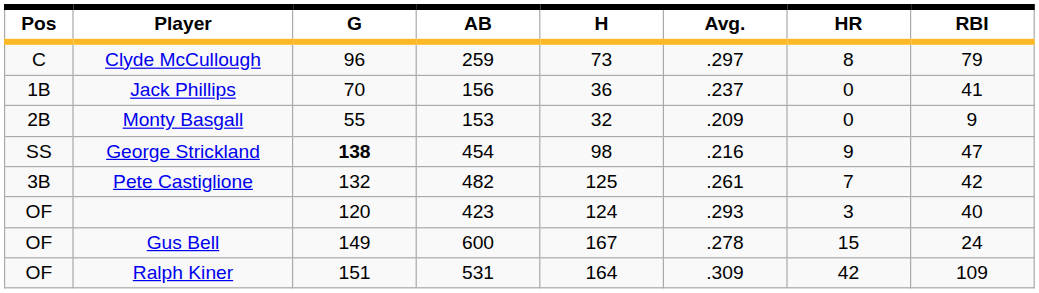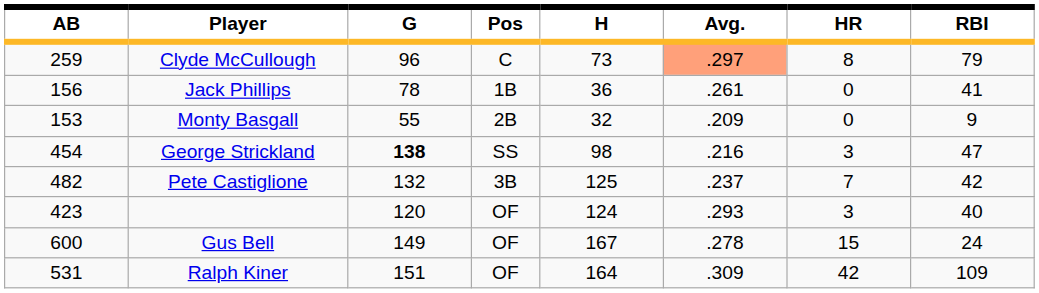columns swapped: Pos <-> AB
Clyde McCullough | Avg.: no background -> lightsalmon background
Jack Phillips | G: 70 -> 78
Jack Phillips | Avg.: .237 -> .261
George Strickland | HR: 9 -> 3
Pete Castiglione | Avg.: .261 -> .237
